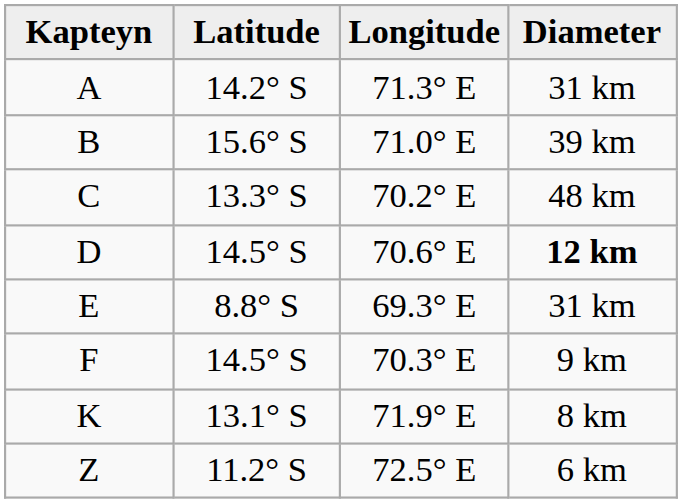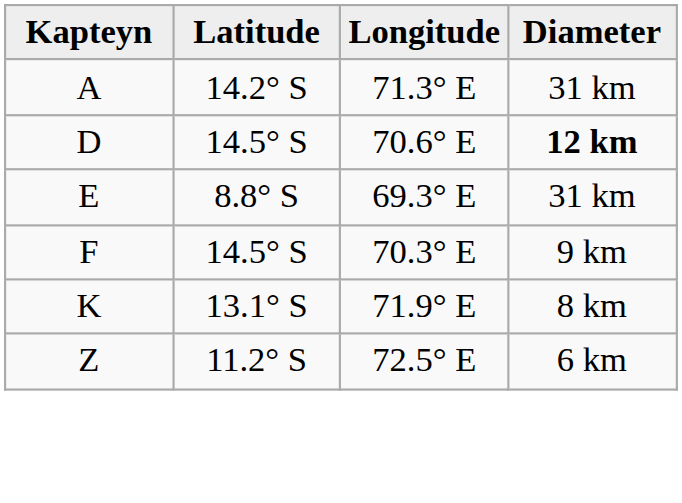- row: B | 15.6° S | 71.0° E | 39 km
- row: C | 13.3° S | 70.2° E | 48 km
